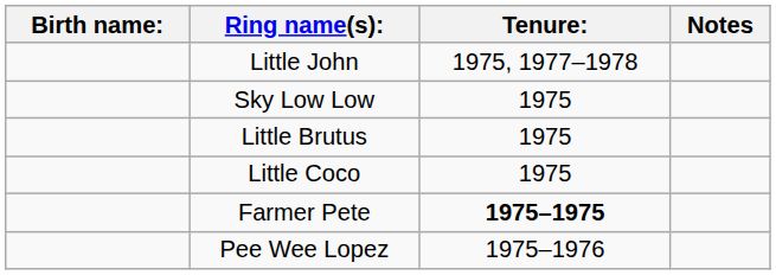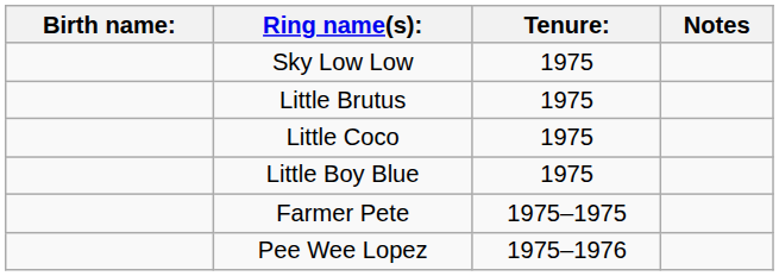- row: Little John | 1975, 1977–1978
+ row: Little Boy Blue | 1975
Farmer Pete | Tenure:: bold -> normal
